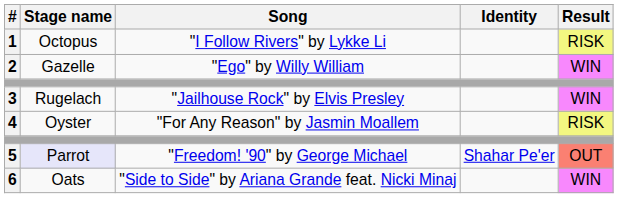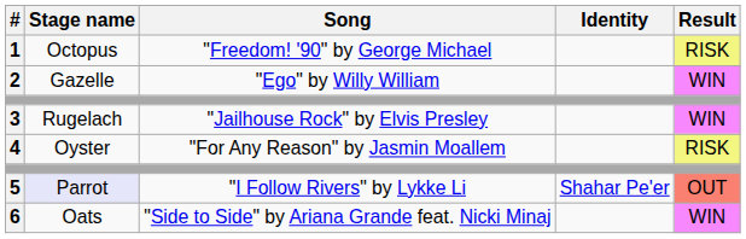1 | Song: "I Follow Rivers" by Lykke Li -> "Freedom! '90" by George Michael
5 | Song: "Freedom! '90" by George Michael -> "I Follow Rivers" by Lykke Li
